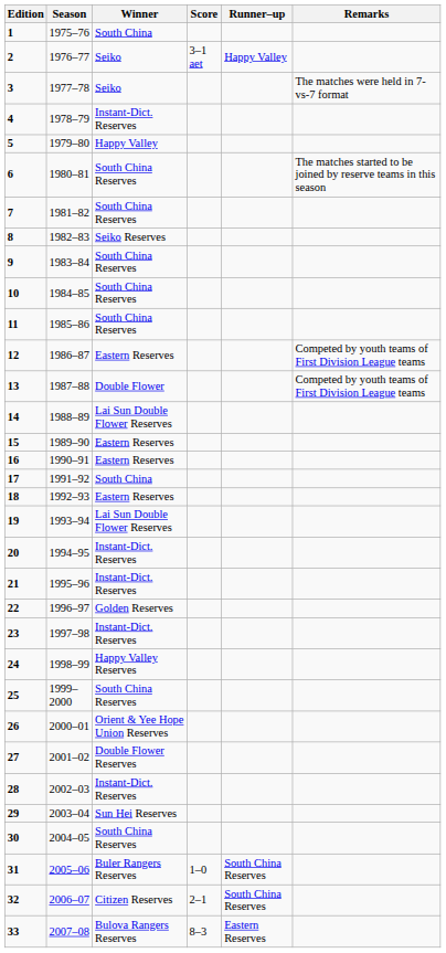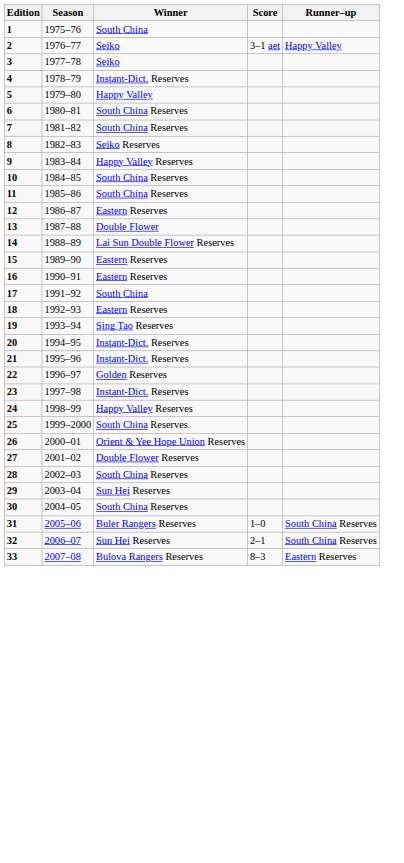- column: Remarks | The matches were held in 7-vs-7 format | The matches started to be joined by reserve teams in this season | Competed by youth teams of First Division League teams | Competed by youth teams of First Division League teams
9 | Winner: South China Reserves -> Happy Valley Reserves
19 | Winner: Lai Sun Double Flower Reserves -> Sing Tao Reserves
28 | Winner: Instant-Dict. Reserves -> South China Reserves
32 | Winner: Citizen Reserves -> Sun Hei Reserves
